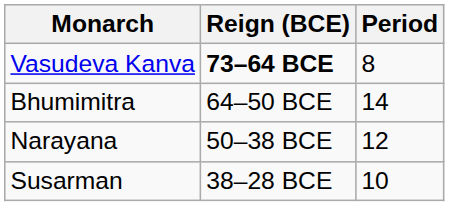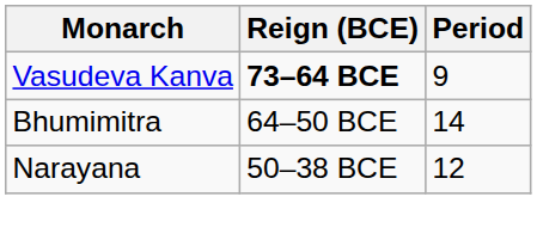Vasudeva Kanva | Period: 8 -> 9
- row: Susarman | 38–28 BCE | 10
